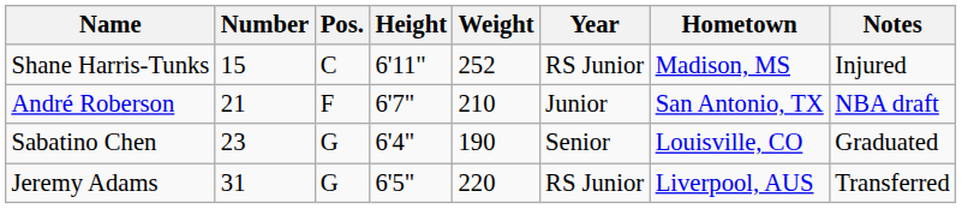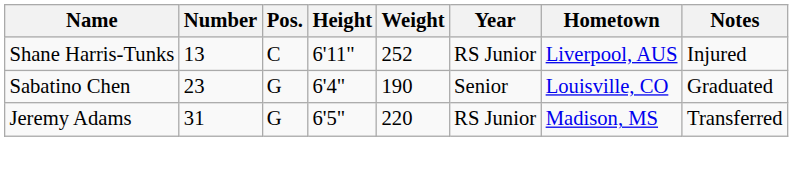Shane Harris-Tunks | Number: 15 -> 13
Shane Harris-Tunks | Hometown: Madison, MS -> Liverpool, AUS
- row: André Roberson | 21 | F | 6'7" | 210 | Junior | San Antonio, TX | NBA draft
Jeremy Adams | Hometown: Liverpool, AUS -> Madison, MS
